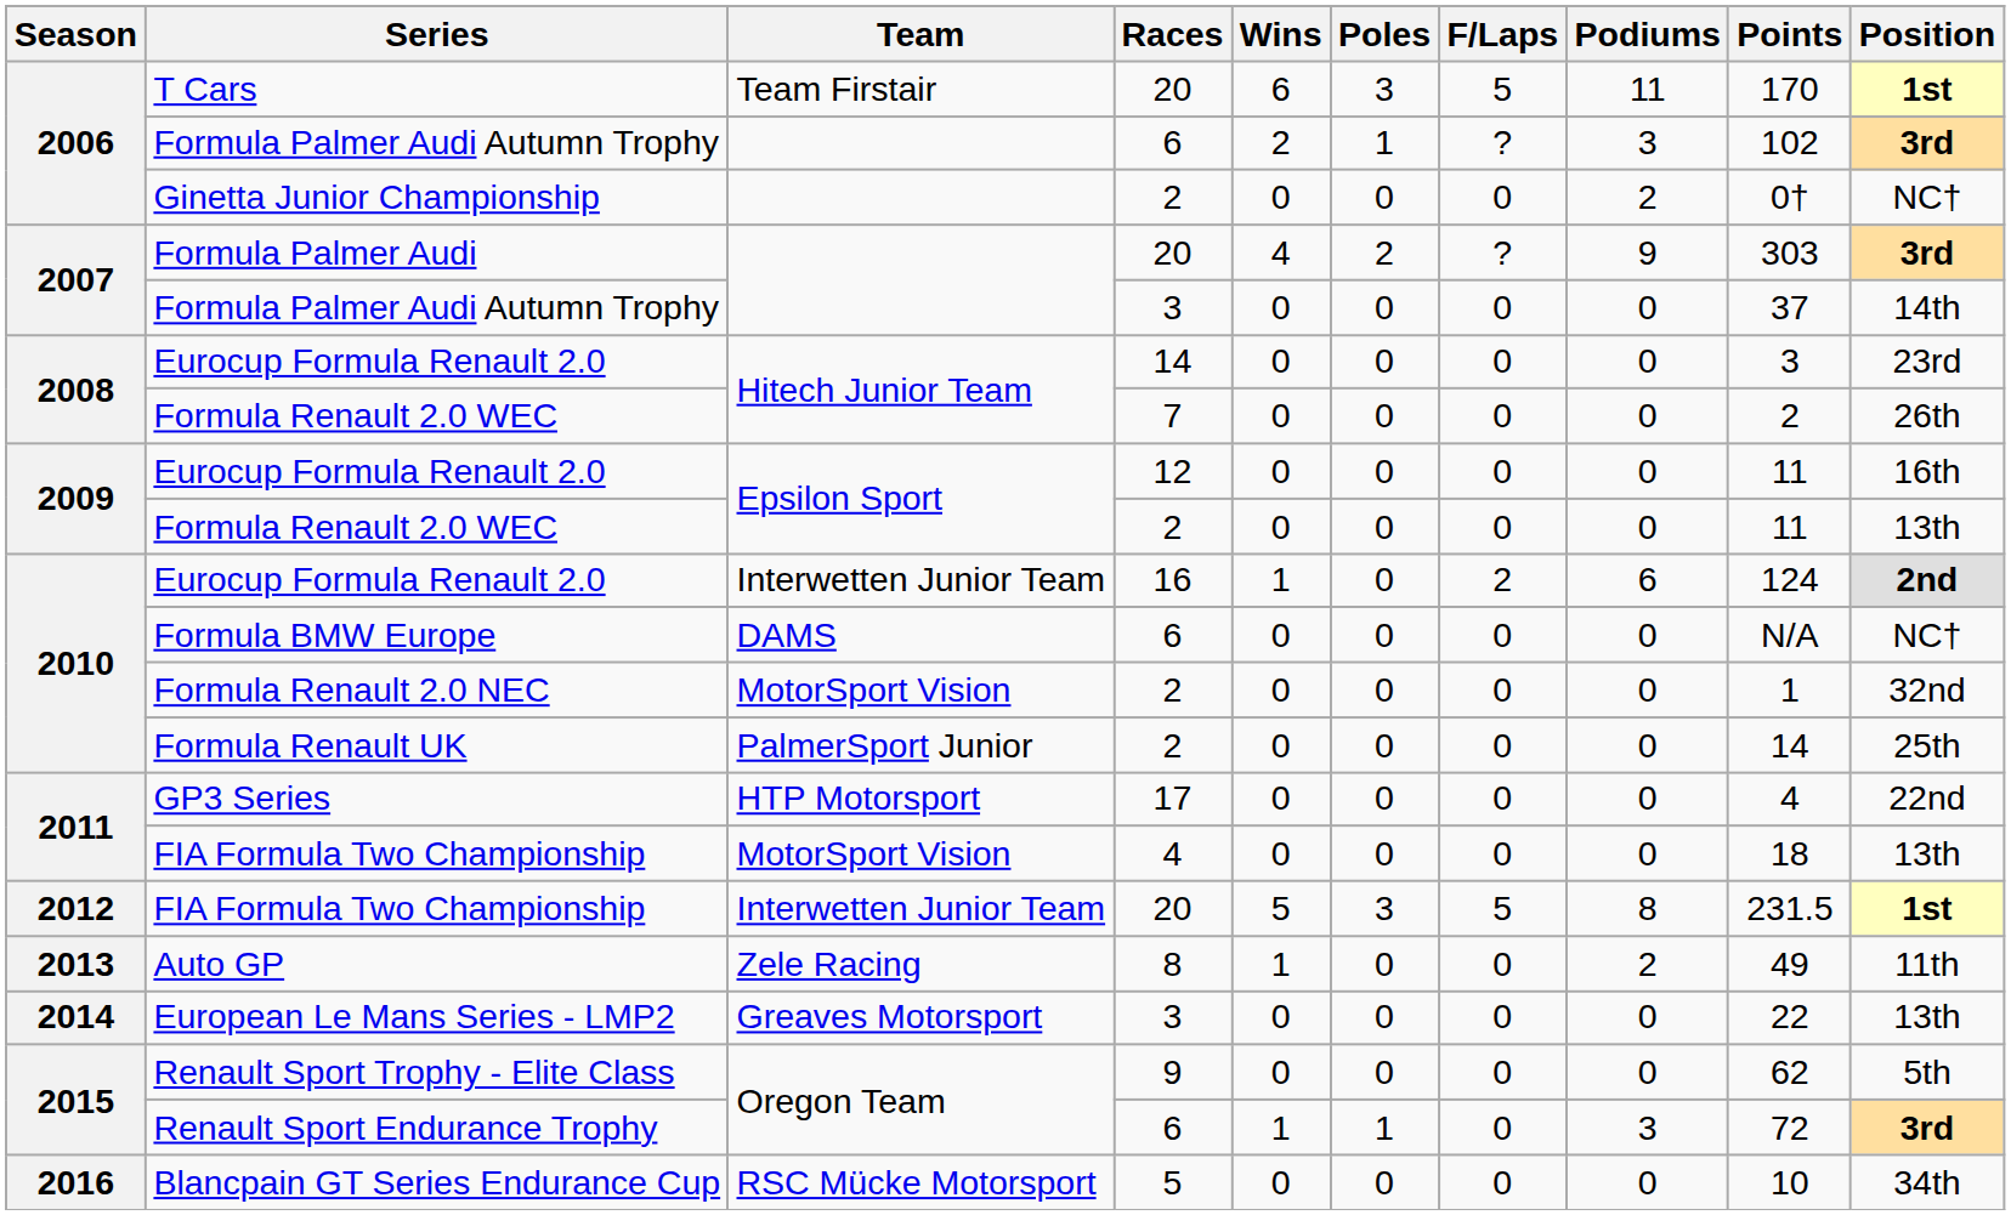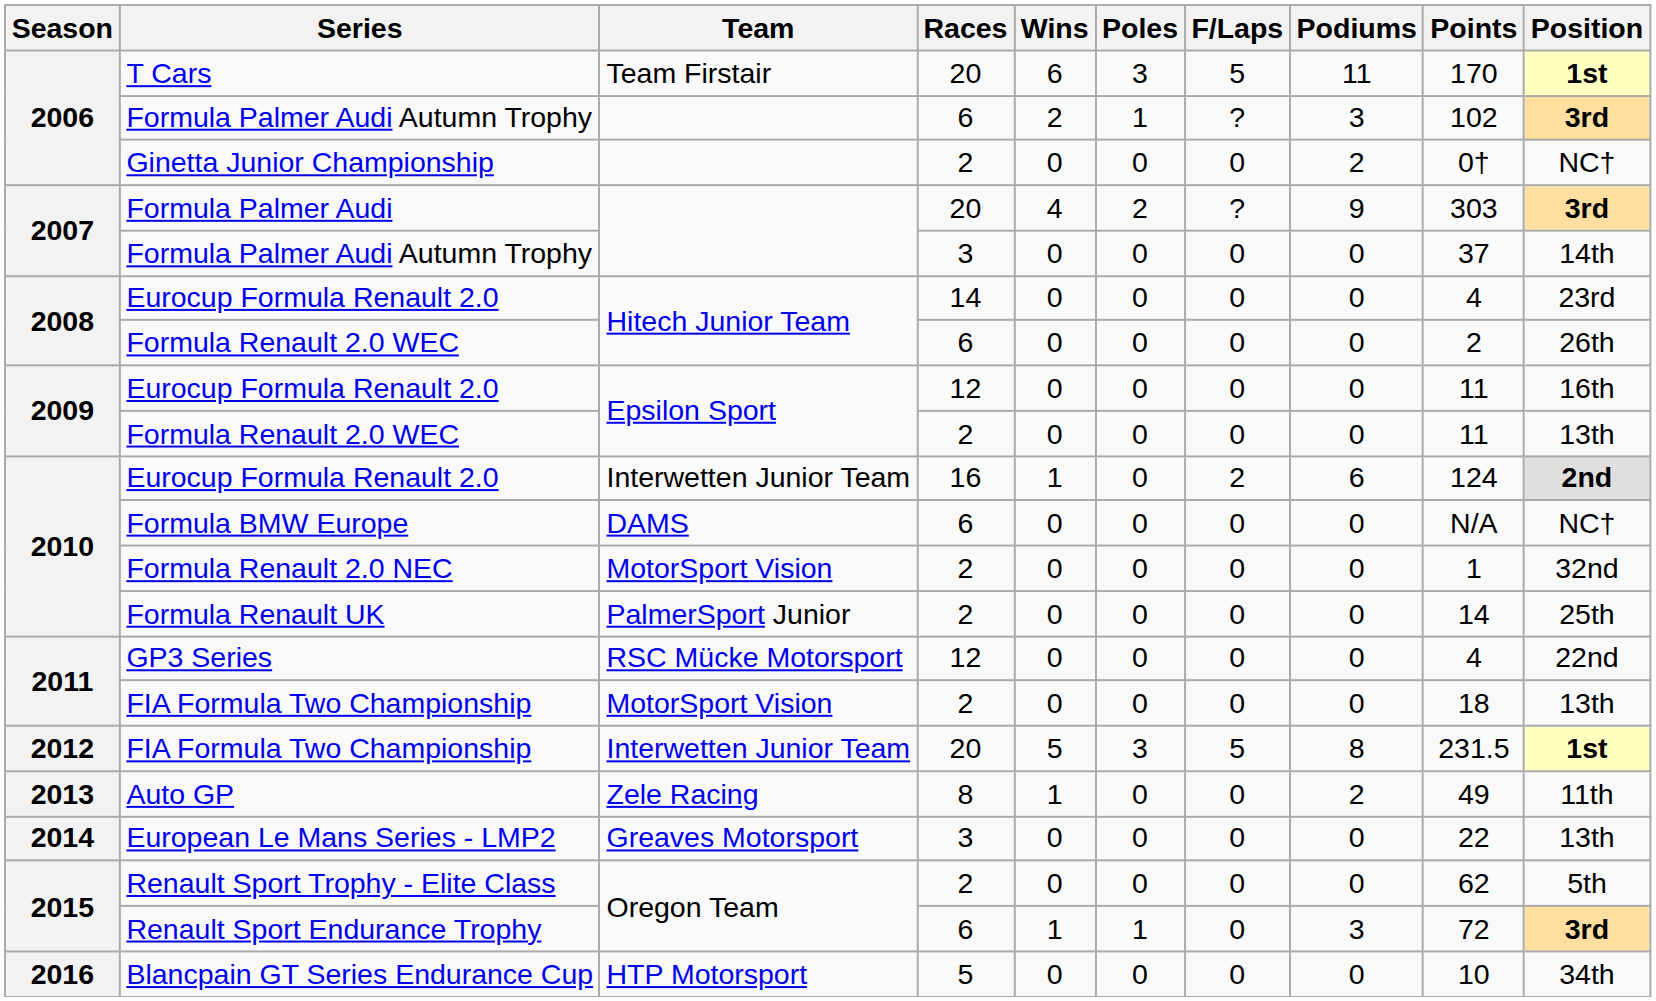2008 / Eurocup Formula Renault 2.0 | Points: 3 -> 4
2008 / Formula Renault 2.0 WEC | Races: 7 -> 6
GP3 Series | Team: HTP Motorsport -> RSC Mücke Motorsport
GP3 Series | Races: 17 -> 12
2011 / FIA Formula Two Championship | Races: 4 -> 2
Renault Sport Trophy - Elite Class | Races: 9 -> 2
Blancpain GT Series Endurance Cup | Team: RSC Mücke Motorsport -> HTP Motorsport
